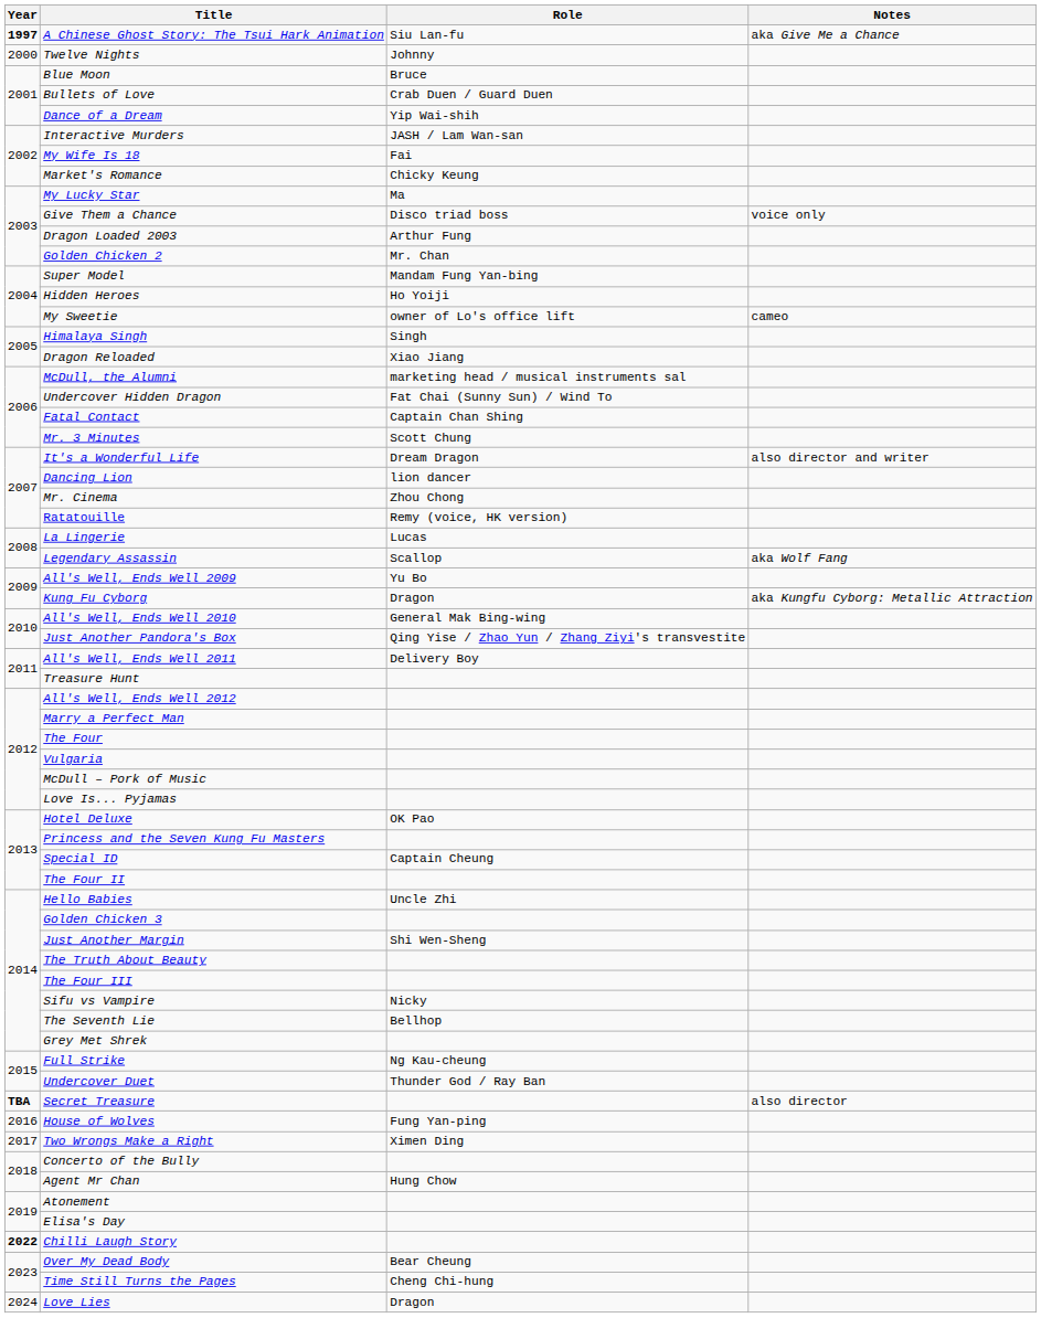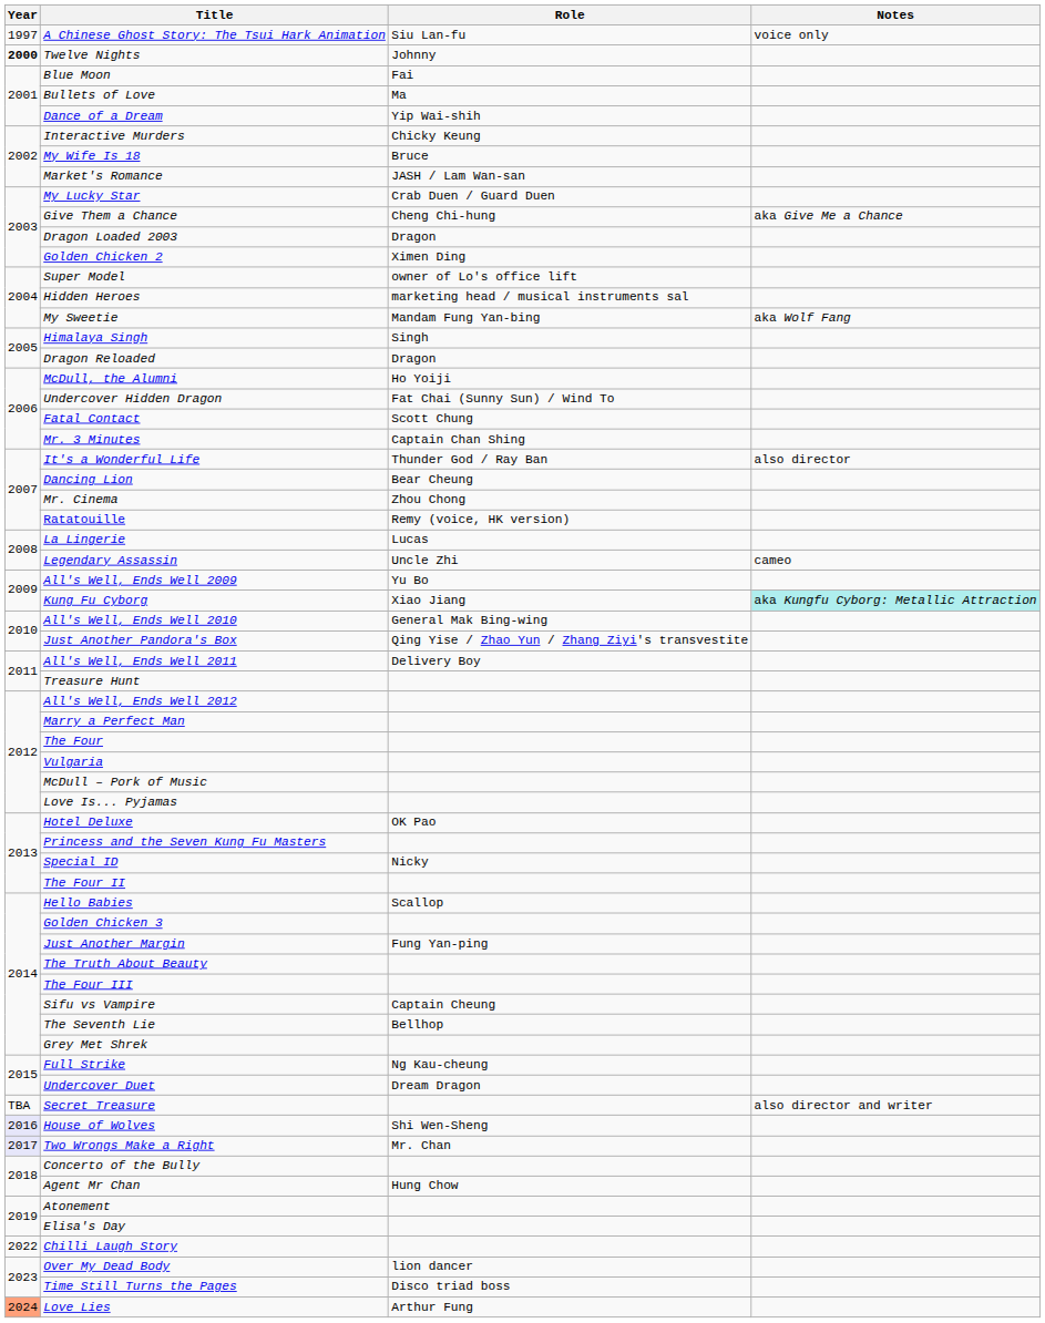A Chinese Ghost Story: The Tsui Hark Animation | Year: bold -> normal
A Chinese Ghost Story: The Tsui Hark Animation | Notes: aka Give Me a Chance -> voice only
Twelve Nights | Year: normal -> bold
Blue Moon | Role: Bruce -> Fai
Bullets of Love | Role: Crab Duen / Guard Duen -> Ma
Interactive Murders | Role: JASH / Lam Wan-san -> Chicky Keung
My Wife Is 18 | Role: Fai -> Bruce
Market's Romance | Role: Chicky Keung -> JASH / Lam Wan-san
My Lucky Star | Role: Ma -> Crab Duen / Guard Duen
Give Them a Chance | Role: Disco triad boss -> Cheng Chi-hung
Give Them a Chance | Notes: voice only -> aka Give Me a Chance
Dragon Loaded 2003 | Role: Arthur Fung -> Dragon
Golden Chicken 2 | Role: Mr. Chan -> Ximen Ding
Super Model | Role: Mandam Fung Yan-bing -> owner of Lo's office lift
Hidden Heroes | Role: Ho Yoiji -> marketing head / musical instruments sal
My Sweetie | Role: owner of Lo's office lift -> Mandam Fung Yan-bing
My Sweetie | Notes: cameo -> aka Wolf Fang
Dragon Reloaded | Role: Xiao Jiang -> Dragon
McDull, the Alumni | Role: marketing head / musical instruments sal -> Ho Yoiji
Fatal Contact | Role: Captain Chan Shing -> Scott Chung
Mr. 3 Minutes | Role: Scott Chung -> Captain Chan Shing
It's a Wonderful Life | Role: Dream Dragon -> Thunder God / Ray Ban
It's a Wonderful Life | Notes: also director and writer -> also director
Dancing Lion | Role: lion dancer -> Bear Cheung
Legendary Assassin | Role: Scallop -> Uncle Zhi
Legendary Assassin | Notes: aka Wolf Fang -> cameo
Kung Fu Cyborg | Role: Dragon -> Xiao Jiang
Kung Fu Cyborg | Notes: no background -> paleturquoise background
Special ID | Role: Captain Cheung -> Nicky
Hello Babies | Role: Uncle Zhi -> Scallop
Just Another Margin | Role: Shi Wen-Sheng -> Fung Yan-ping
Sifu vs Vampire | Role: Nicky -> Captain Cheung
Undercover Duet | Role: Thunder God / Ray Ban -> Dream Dragon
Secret Treasure | Year: bold -> normal
Secret Treasure | Notes: also director -> also director and writer
House of Wolves | Year: no background -> lavender background
House of Wolves | Role: Fung Yan-ping -> Shi Wen-Sheng
Two Wrongs Make a Right | Year: no background -> lavender background
Two Wrongs Make a Right | Role: Ximen Ding -> Mr. Chan
Chilli Laugh Story | Year: bold -> normal
Over My Dead Body | Role: Bear Cheung -> lion dancer
Time Still Turns the Pages | Role: Cheng Chi-hung -> Disco triad boss
Love Lies | Year: no background -> lightsalmon background
Love Lies | Role: Dragon -> Arthur Fung
